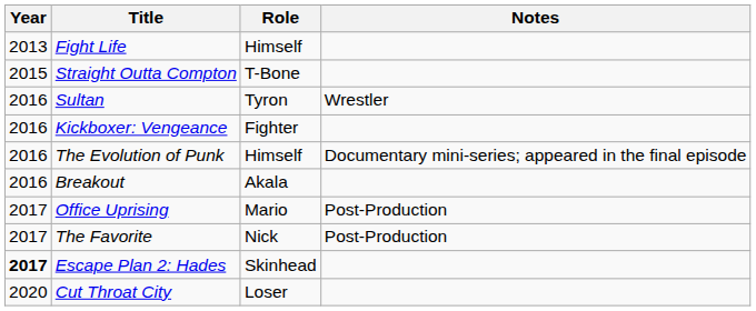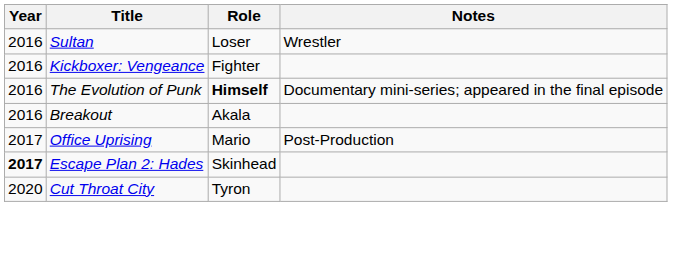- row: 2013 | Fight Life | Himself
- row: 2015 | Straight Outta Compton | T-Bone
Sultan | Role: Tyron -> Loser
The Evolution of Punk | Role: normal -> bold
- row: 2017 | The Favorite | Nick | Post-Production
Cut Throat City | Role: Loser -> Tyron
